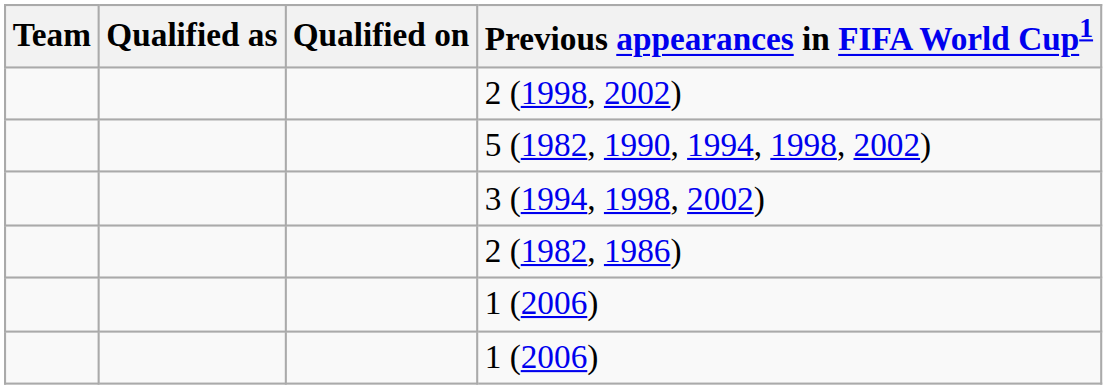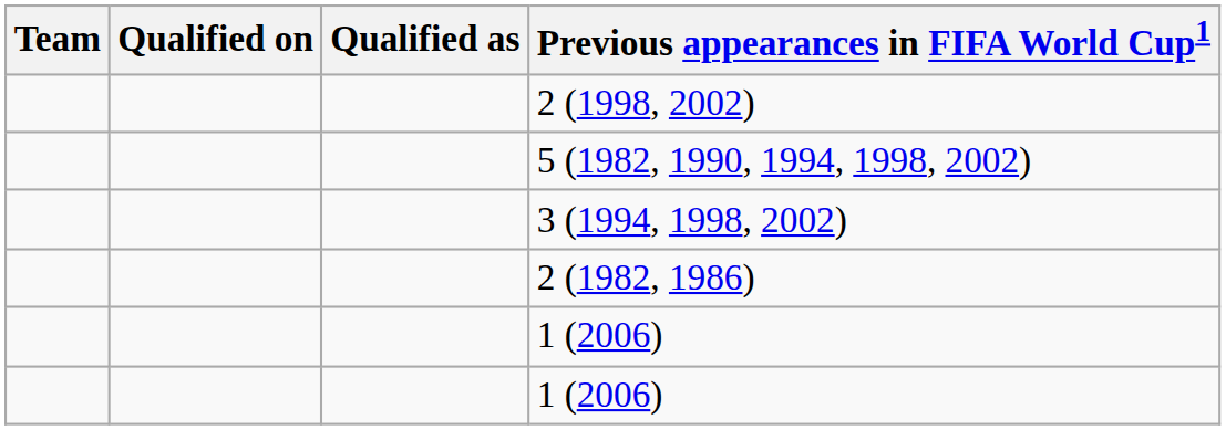columns swapped: Qualified as <-> Qualified on
